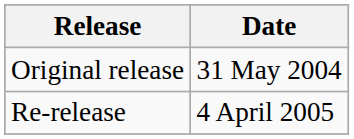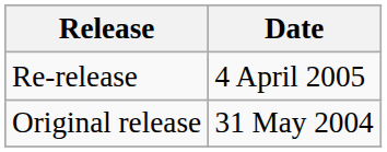rows swapped: Original release <-> Re-release
